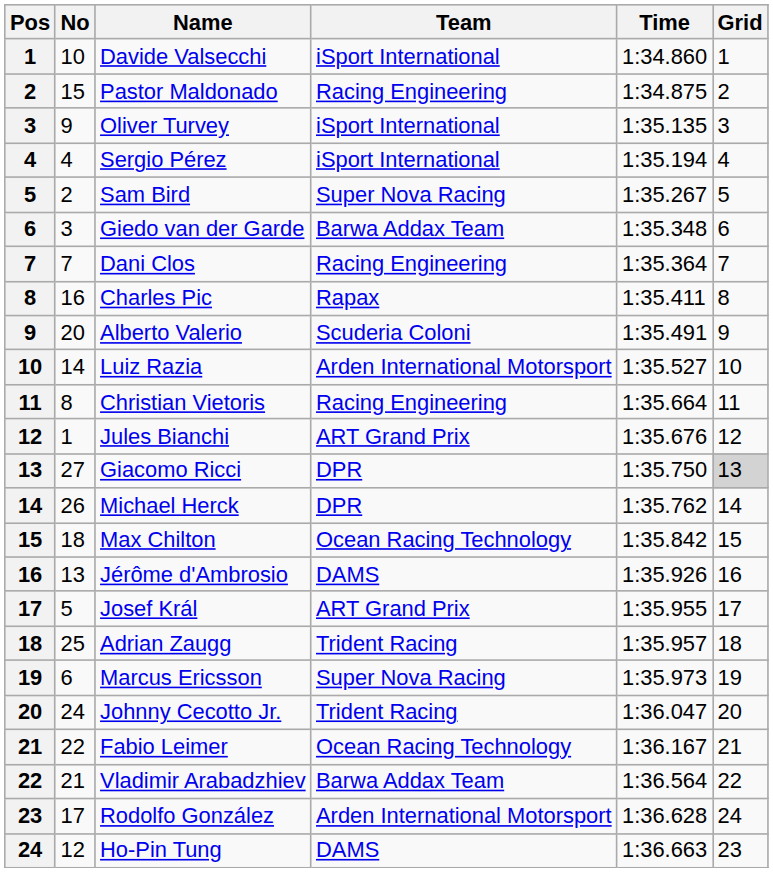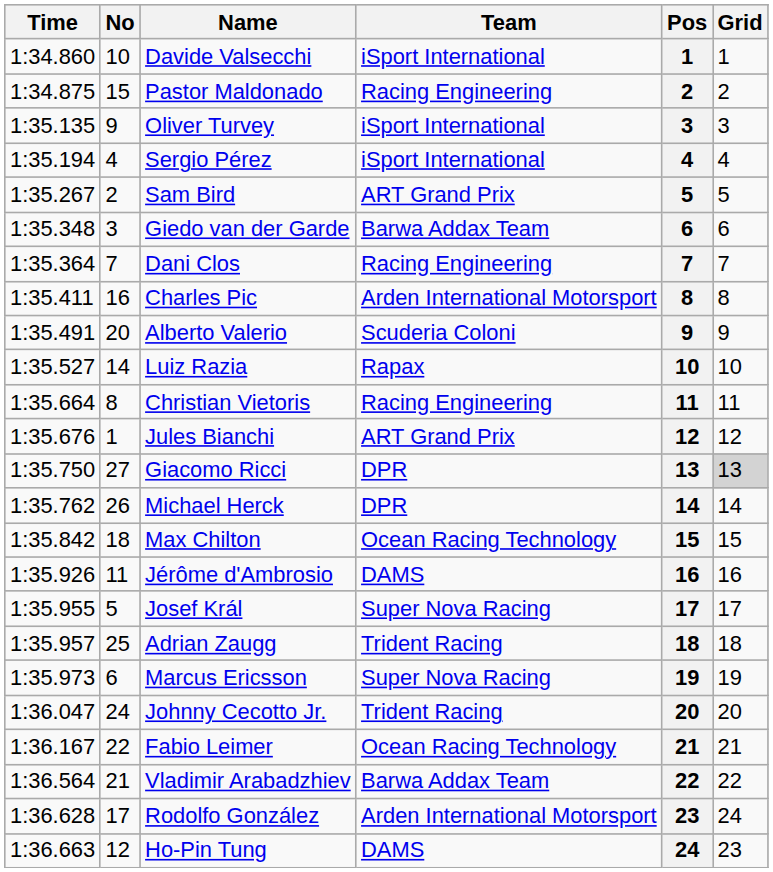columns swapped: Pos <-> Time
Sam Bird | Team: Super Nova Racing -> ART Grand Prix
Charles Pic | Team: Rapax -> Arden International Motorsport
Luiz Razia | Team: Arden International Motorsport -> Rapax
Jérôme d'Ambrosio | No: 13 -> 11
Josef Král | Team: ART Grand Prix -> Super Nova Racing
